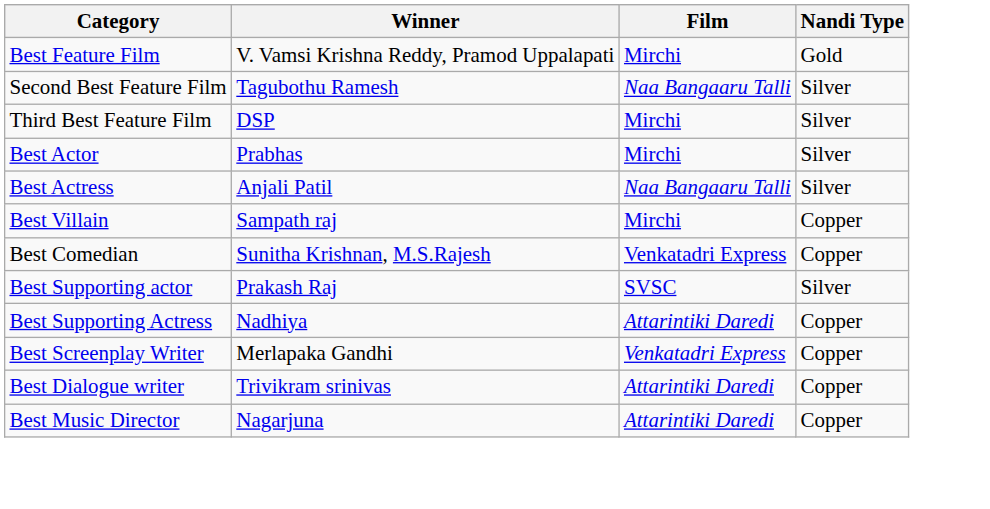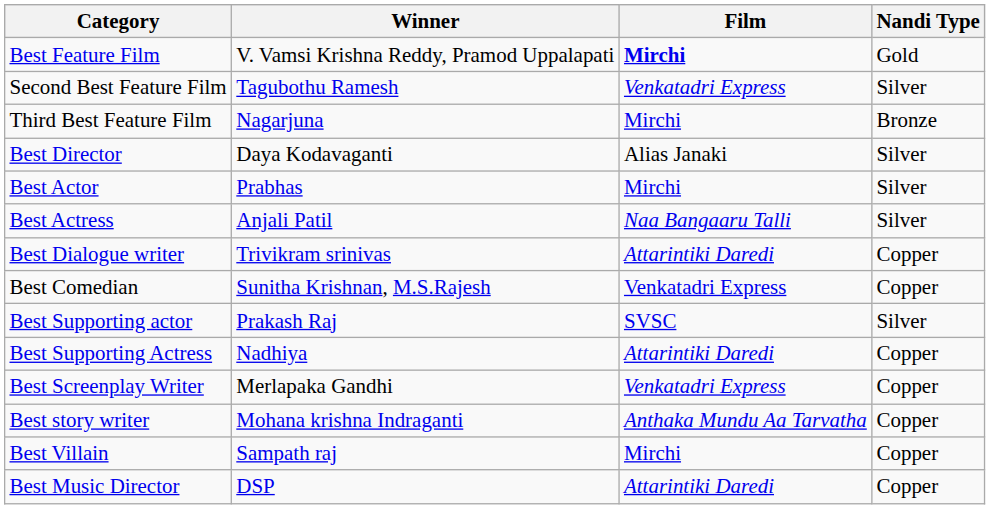Best Feature Film | Film: normal -> bold
Second Best Feature Film | Film: Naa Bangaaru Talli -> Venkatadri Express
Third Best Feature Film | Winner: DSP -> Nagarjuna
Third Best Feature Film | Nandi Type: Silver -> Bronze
+ row: Best Director | Daya Kodavaganti | Alias Janaki | Silver
rows swapped: Best Villain <-> Best Dialogue writer
+ row: Best story writer | Mohana krishna Indraganti | Anthaka Mundu Aa Tarvatha | Copper
Best Music Director | Winner: Nagarjuna -> DSP
